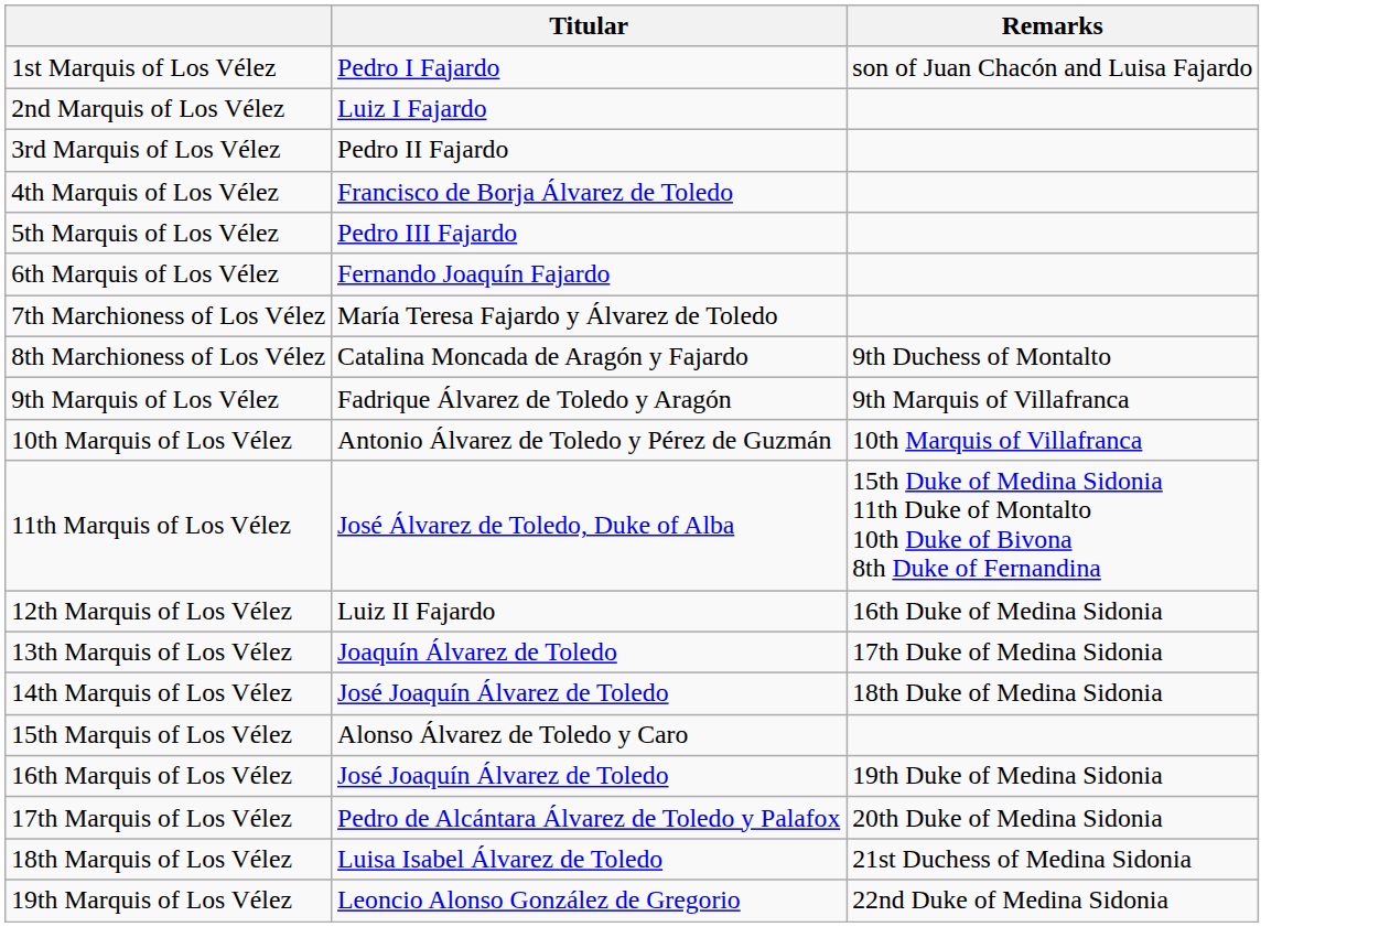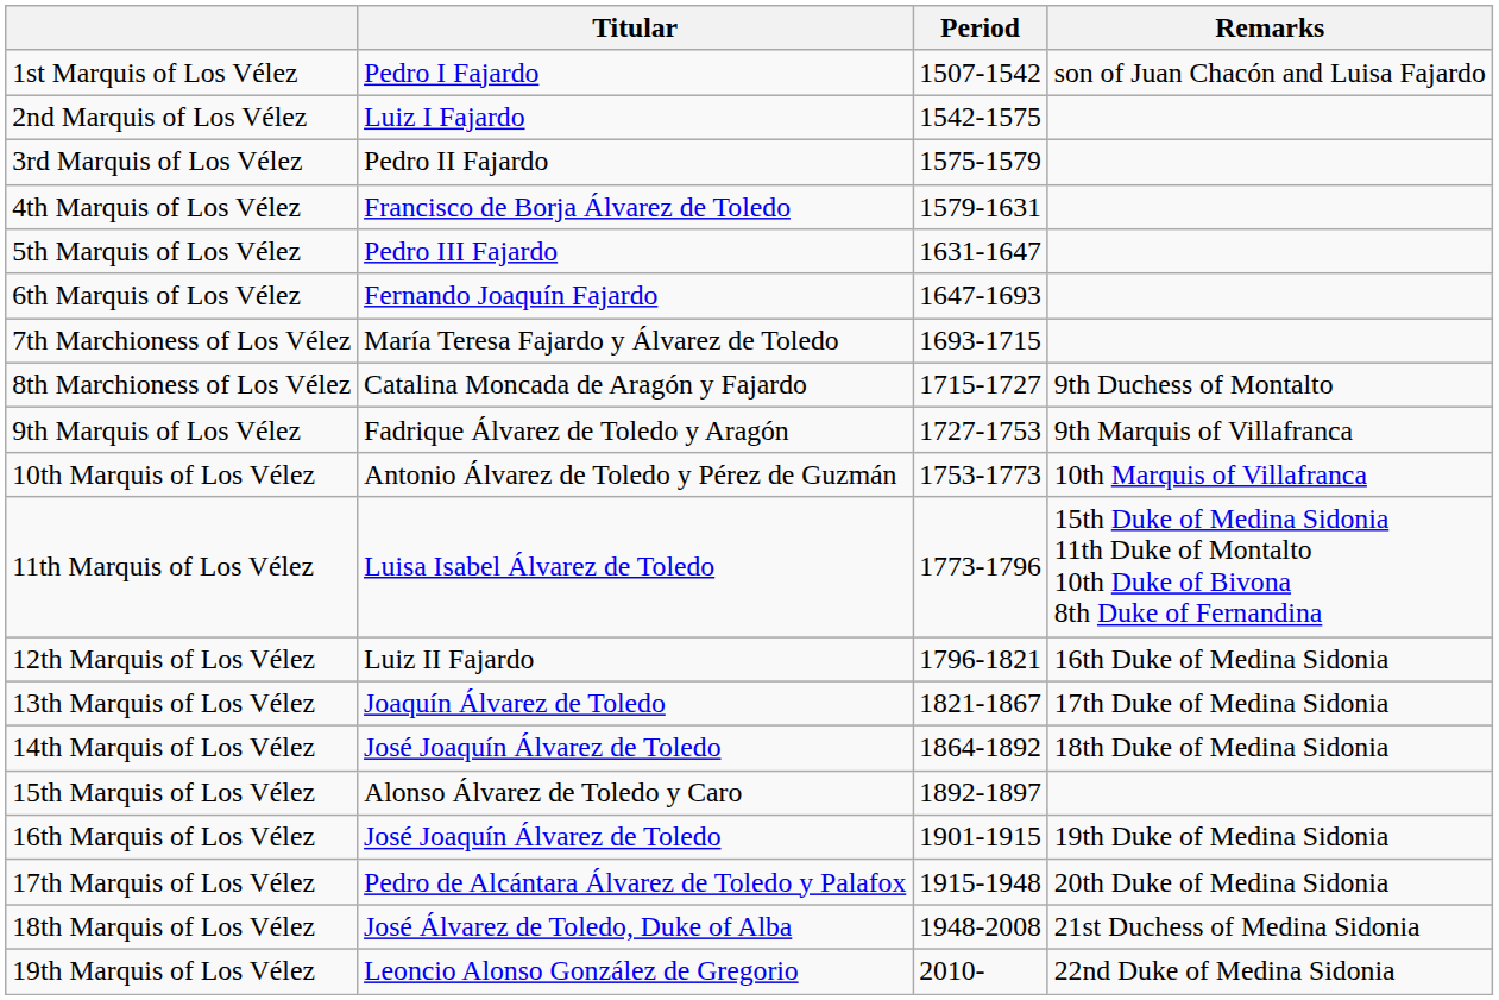+ column: Period | 1507-1542 | 1542-1575 | 1575-1579 | 1579-1631 | 1631-1647 | 1647-1693 | 1693-1715 | 1715-1727 | 1727-1753 | 1753-1773 | 1773-1796 | 1796-1821 | 1821-1867 | 1864-1892 | 1892-1897 | 1901-1915 | 1915-1948 | 1948-2008 | 2010-
11th Marquis of Los Vélez | Titular: José Álvarez de Toledo, Duke of Alba -> Luisa Isabel Álvarez de Toledo
18th Marquis of Los Vélez | Titular: Luisa Isabel Álvarez de Toledo -> José Álvarez de Toledo, Duke of Alba
